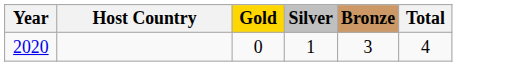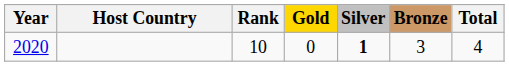+ column: Rank | 10
2020 | Silver: normal -> bold
